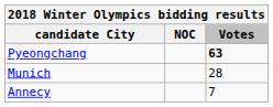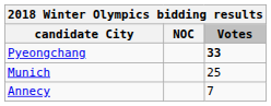Pyeongchang | Votes: 63 -> 33
Munich | Votes: 28 -> 25
